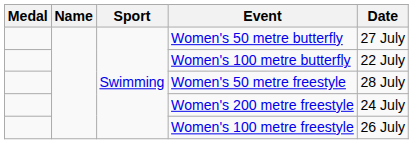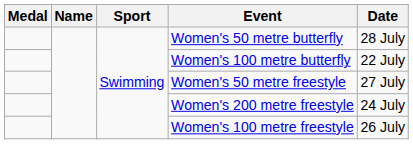Women's 50 metre butterfly | Date: 27 July -> 28 July
Women's 50 metre freestyle | Date: 28 July -> 27 July
